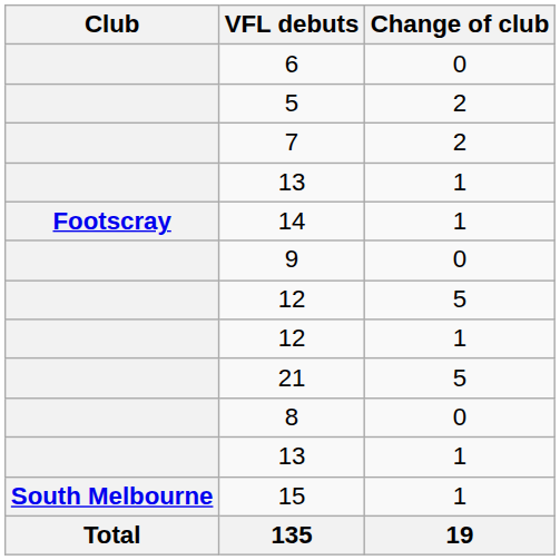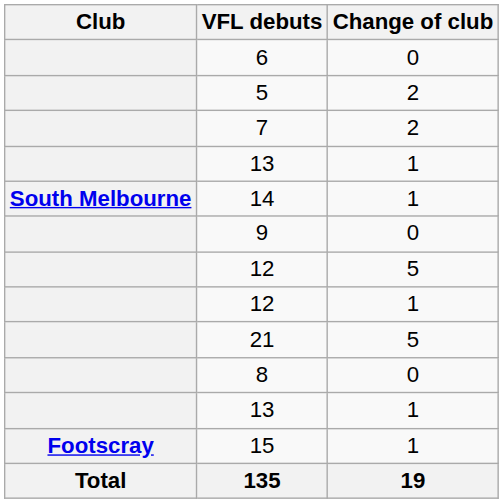14 | Club: Footscray -> South Melbourne
15 | Club: South Melbourne -> Footscray
